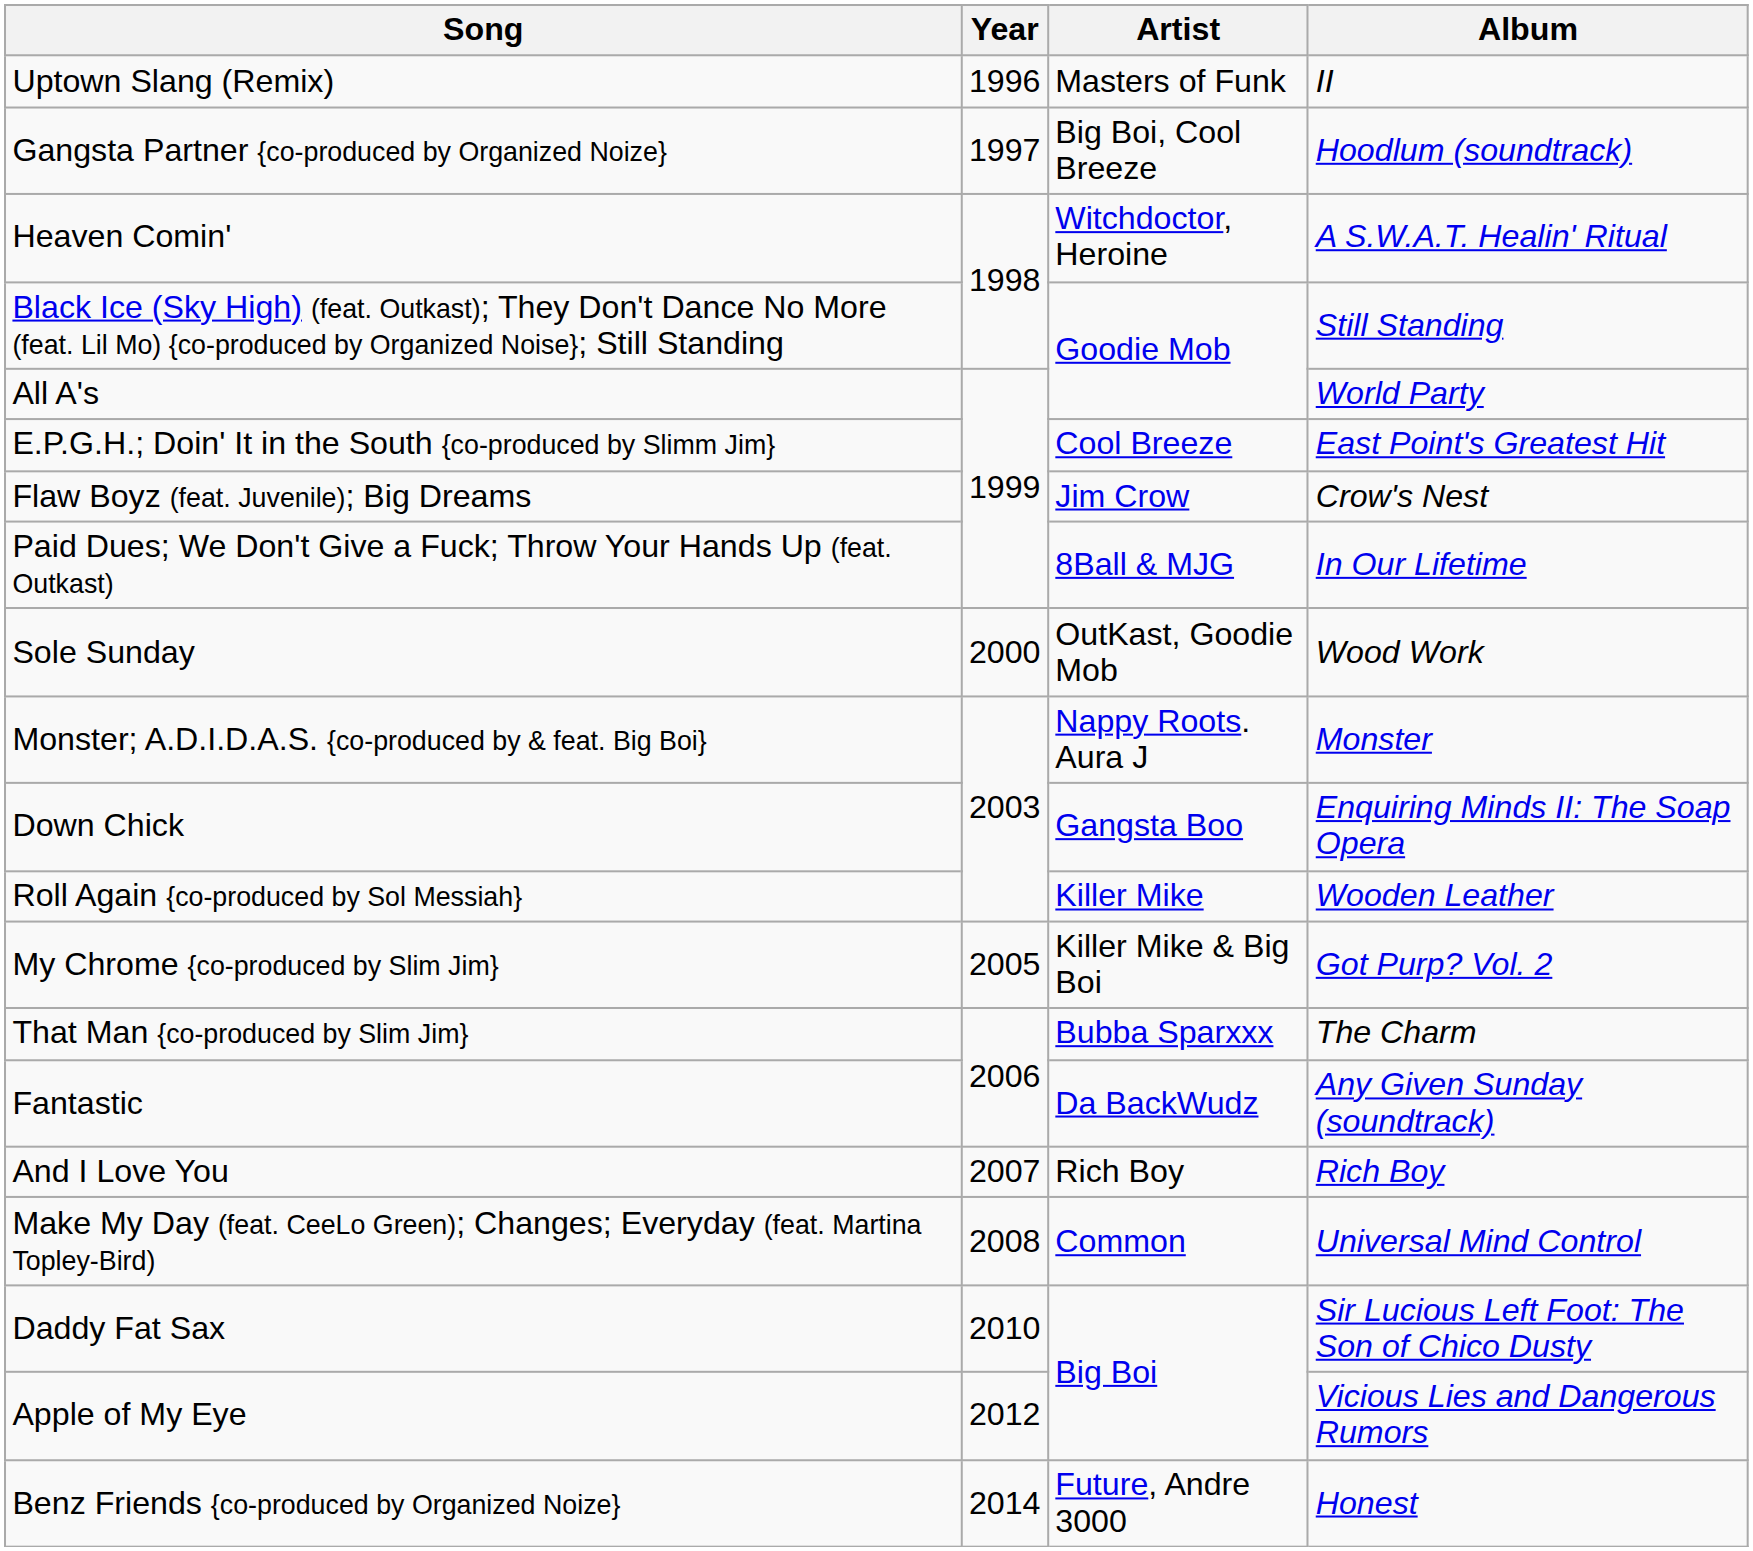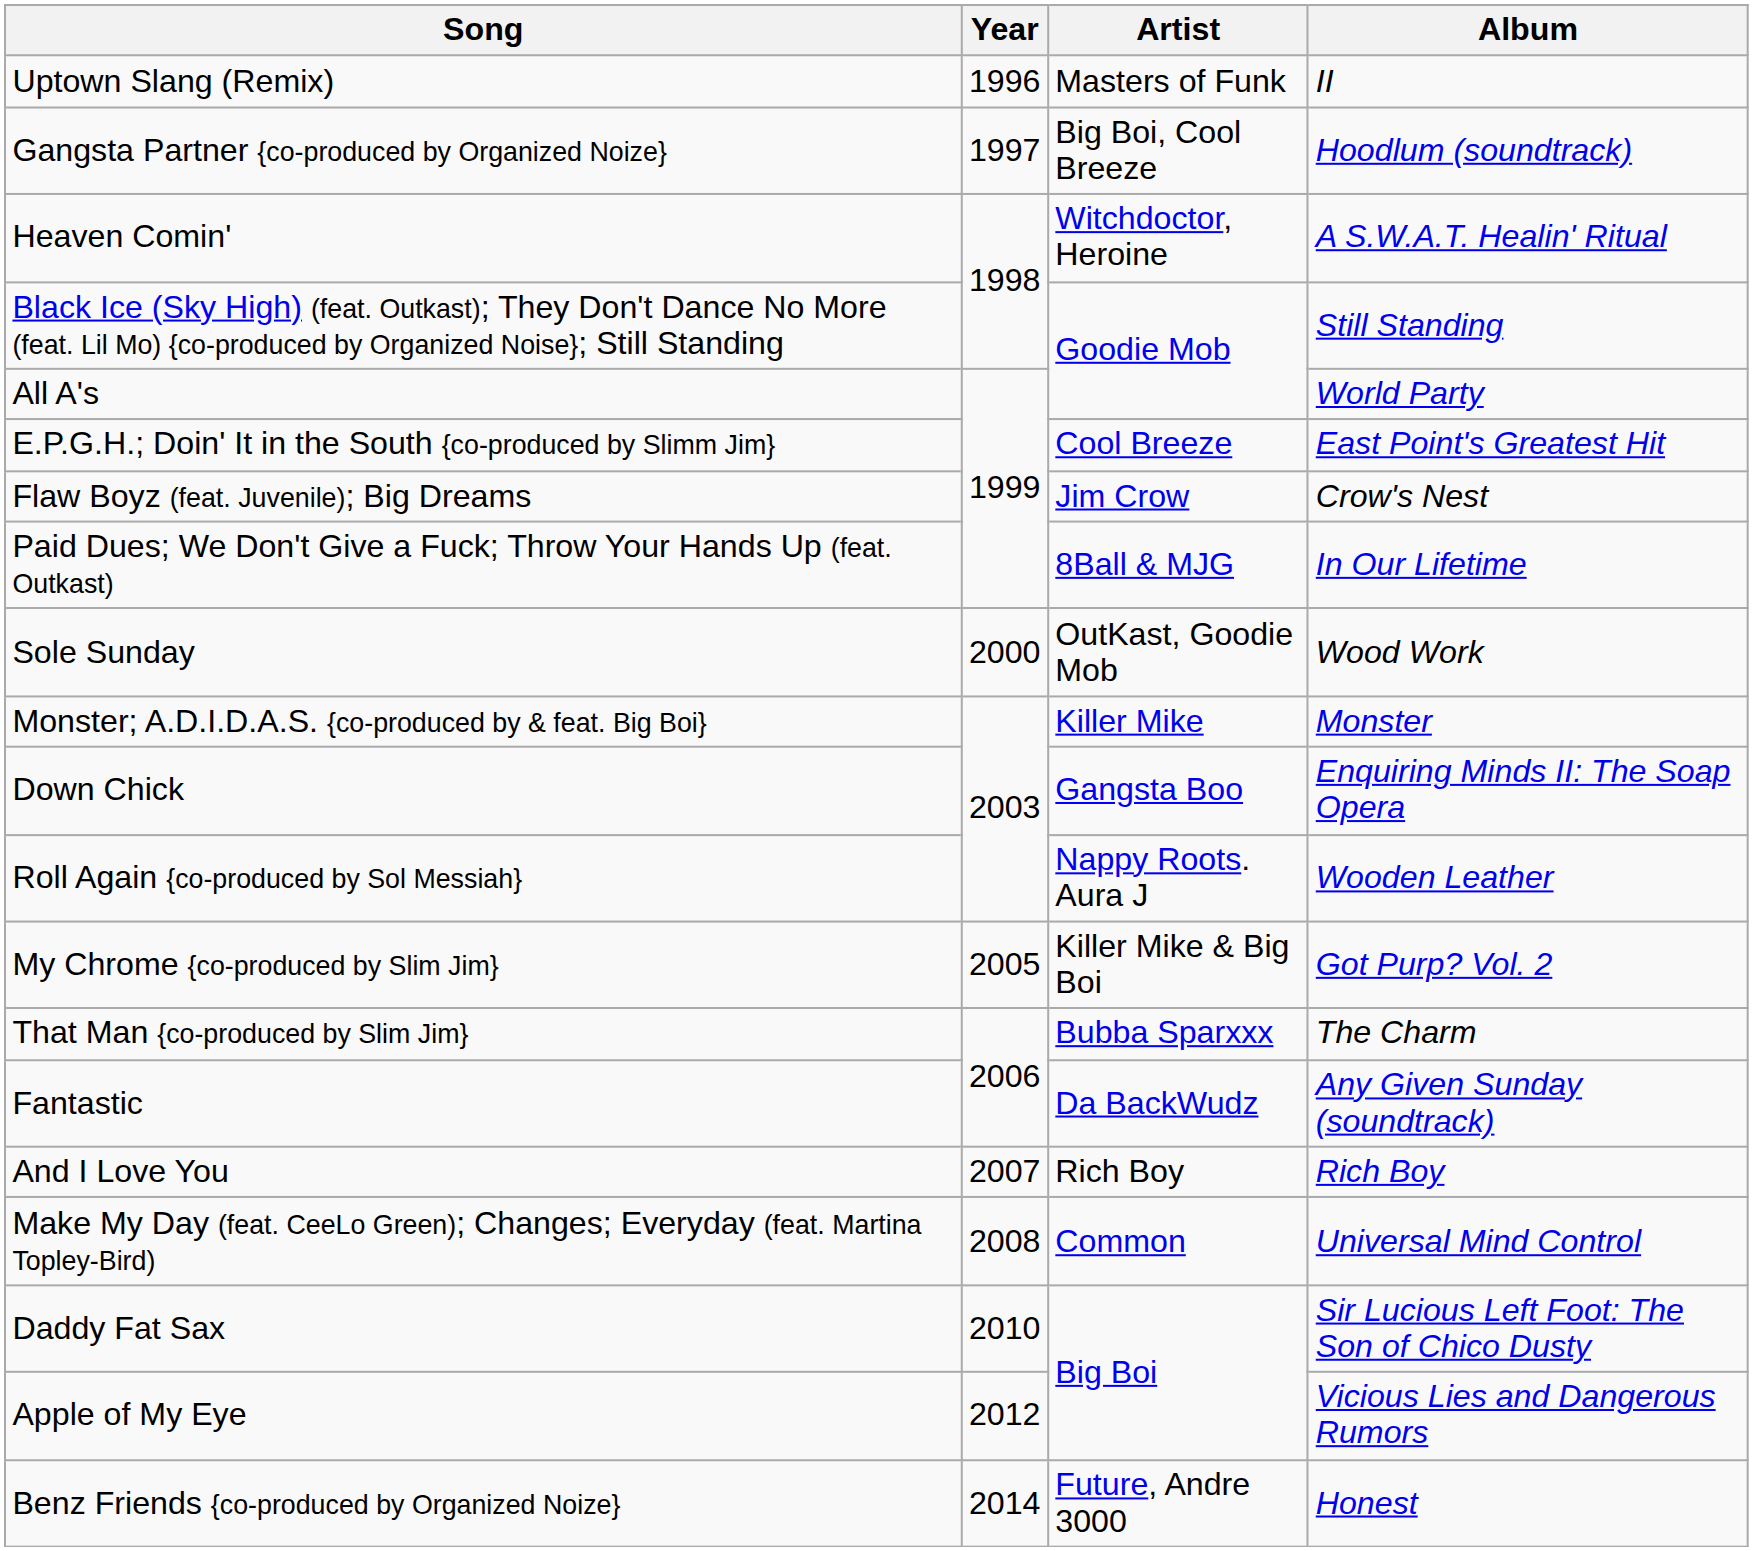Monster; A.D.I.D.A.S. {co-produced by & feat. Big Boi} | Artist: Nappy Roots. Aura J -> Killer Mike
Roll Again {co-produced by Sol Messiah} | Artist: Killer Mike -> Nappy Roots. Aura J
